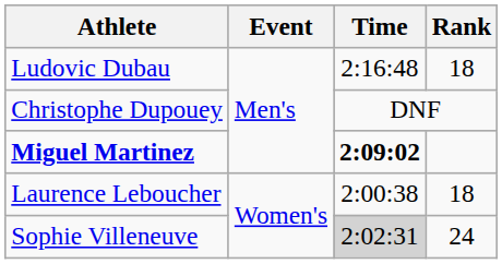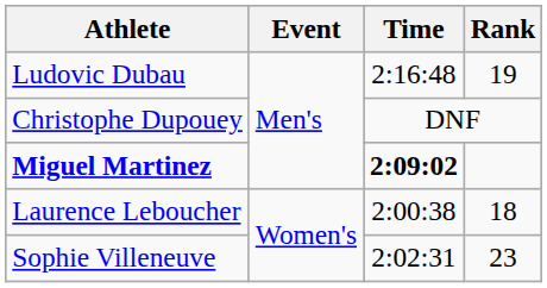Ludovic Dubau | Rank: 18 -> 19
Sophie Villeneuve | Time: lightgrey background -> no background
Sophie Villeneuve | Rank: 24 -> 23
